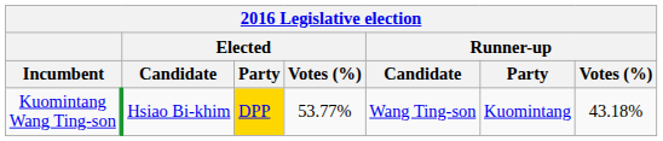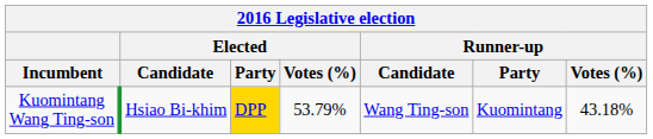Kuomintang Wang Ting-son | Elected / Votes (%): 53.77% -> 53.79%
